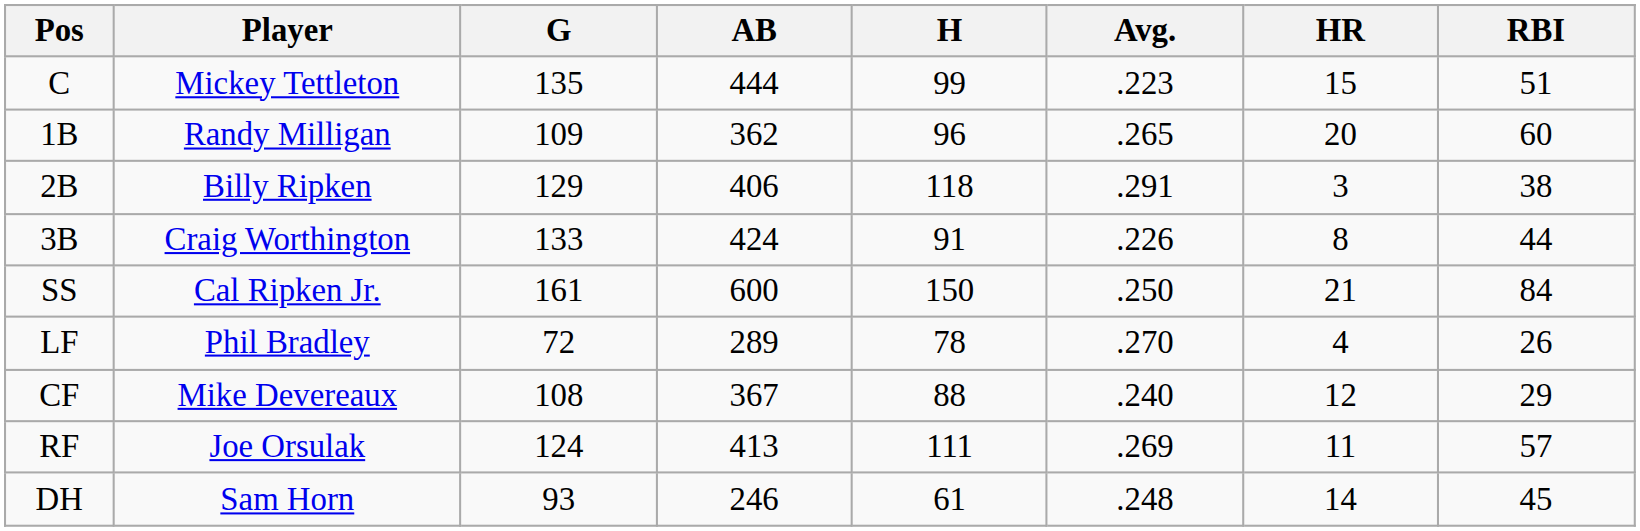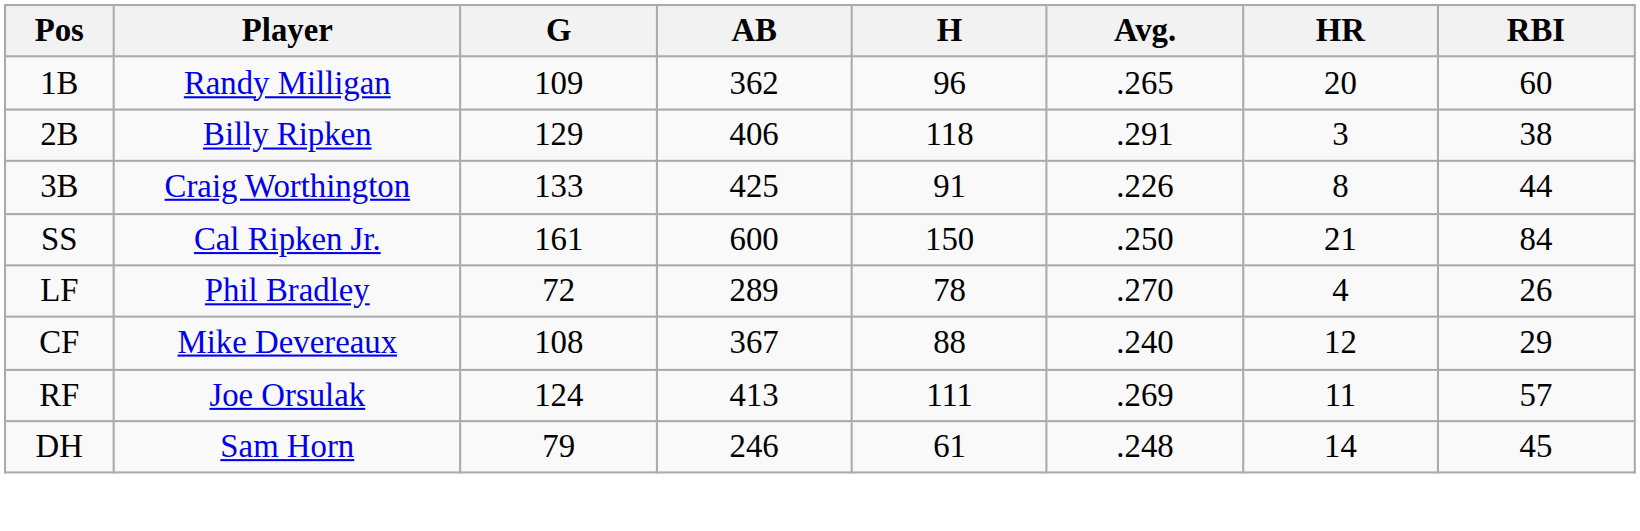- row: C | Mickey Tettleton | 135 | 444 | 99 | .223 | 15 | 51
3B | AB: 424 -> 425
DH | G: 93 -> 79
